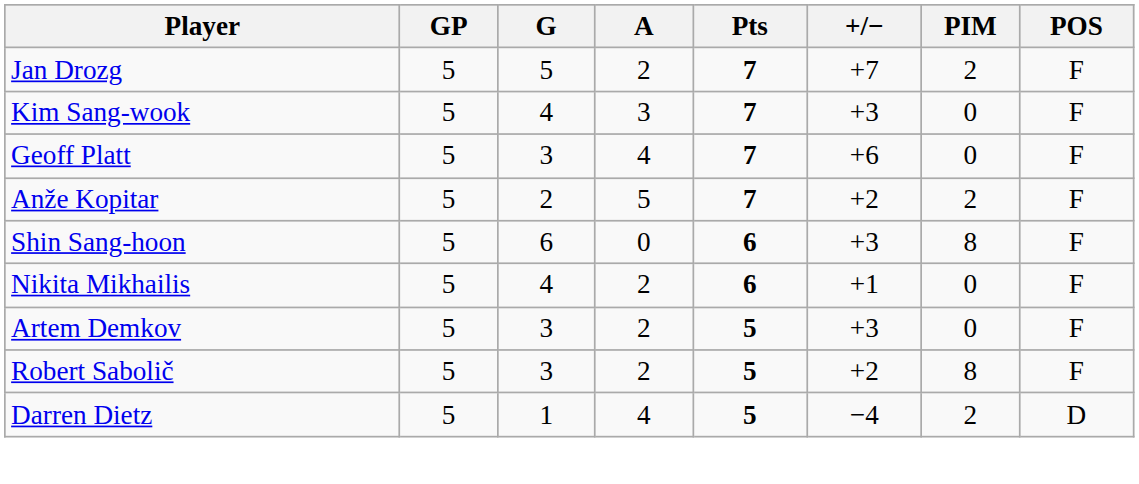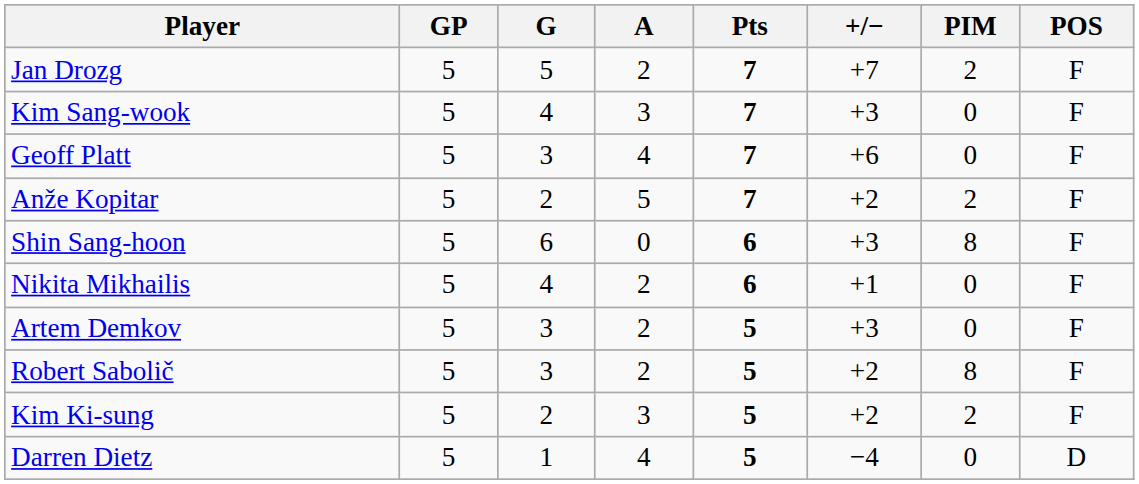+ row: Kim Ki-sung | 5 | 2 | 3 | 5 | +2 | 2 | F
Darren Dietz | PIM: 2 -> 0
